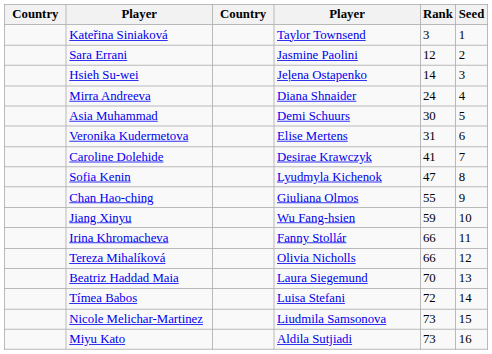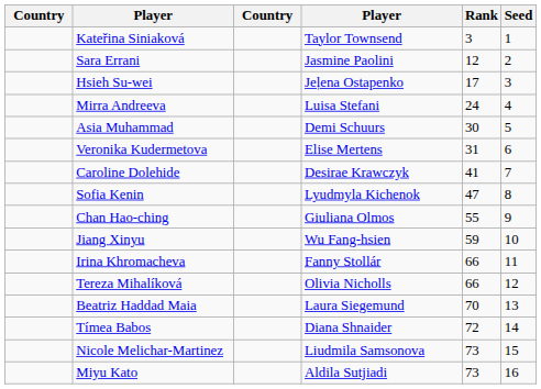Hsieh Su-wei | Rank: 14 -> 17
Mirra Andreeva | column 4: Diana Shnaider -> Luisa Stefani
Tímea Babos | column 4: Luisa Stefani -> Diana Shnaider
